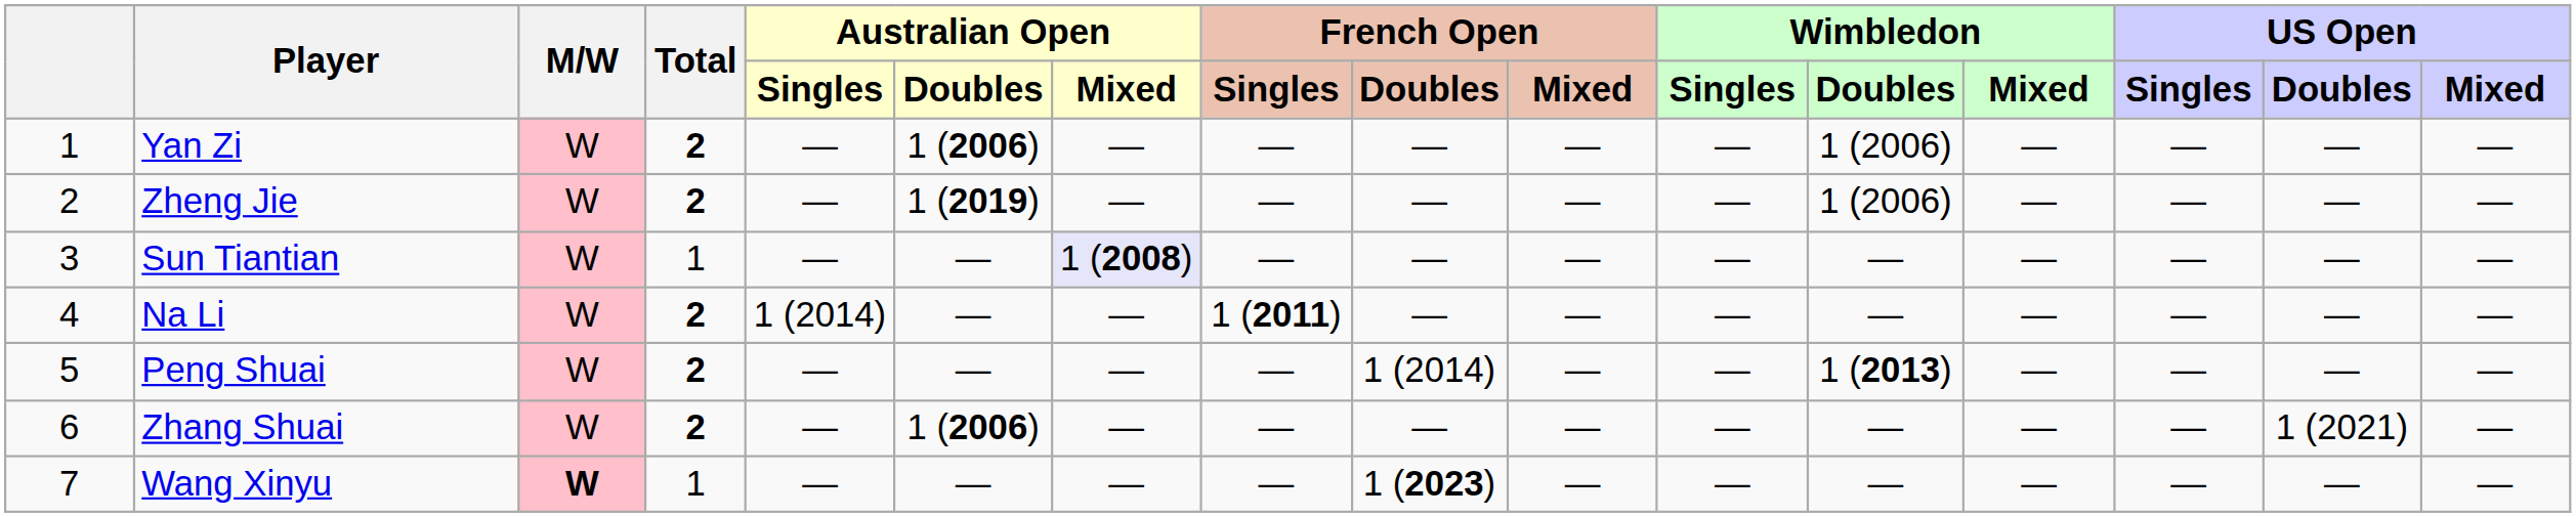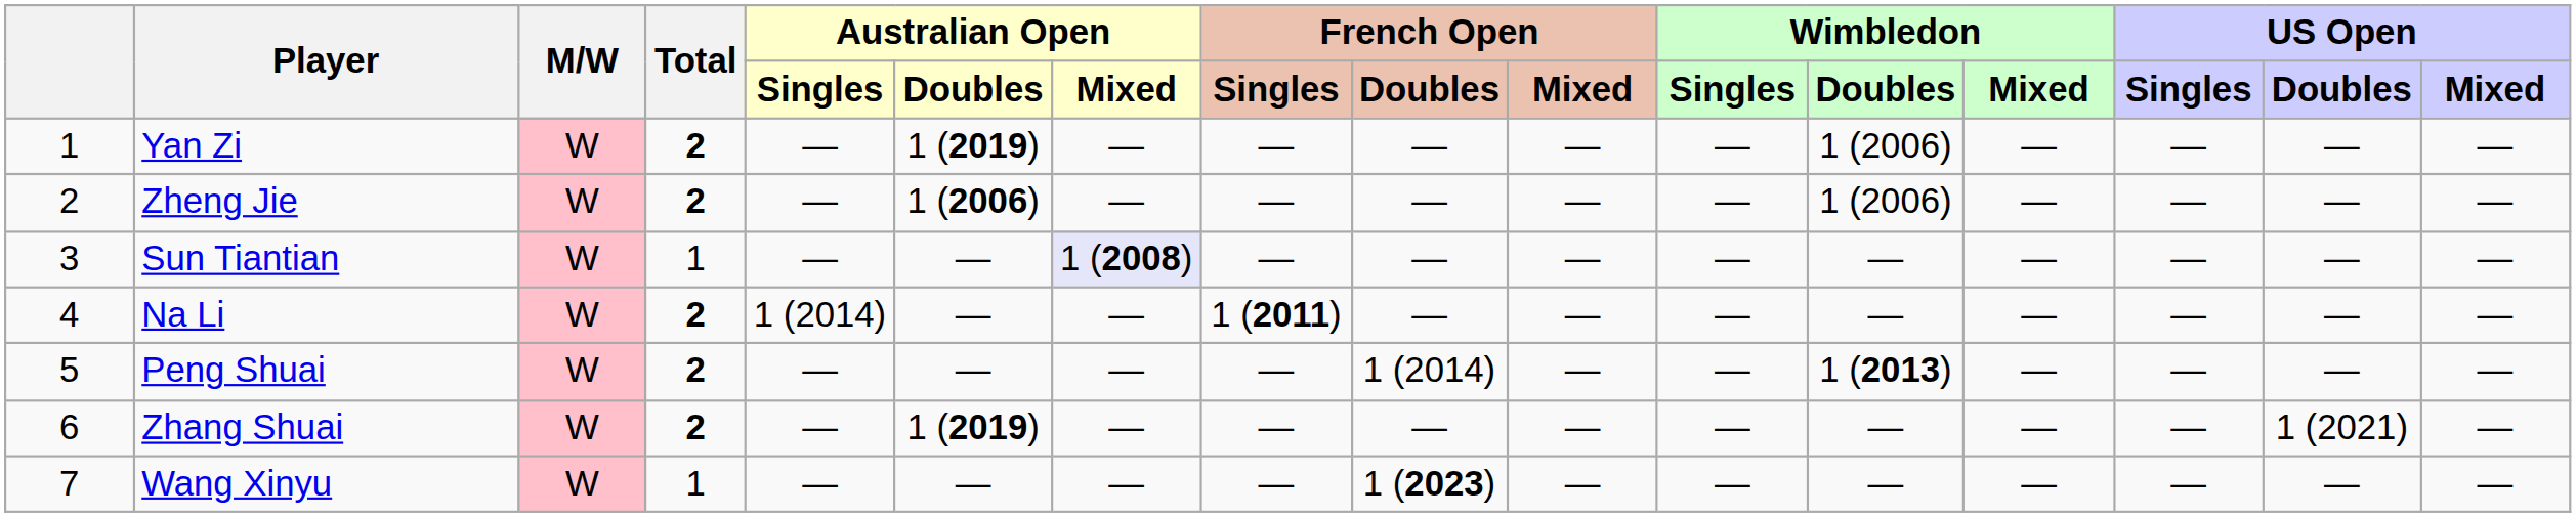Yan Zi | Australian Open / Doubles: 1 (2006) -> 1 (2019)
Zheng Jie | Australian Open / Doubles: 1 (2019) -> 1 (2006)
Zhang Shuai | Australian Open / Doubles: 1 (2006) -> 1 (2019)
Wang Xinyu | M/W: bold -> normal
